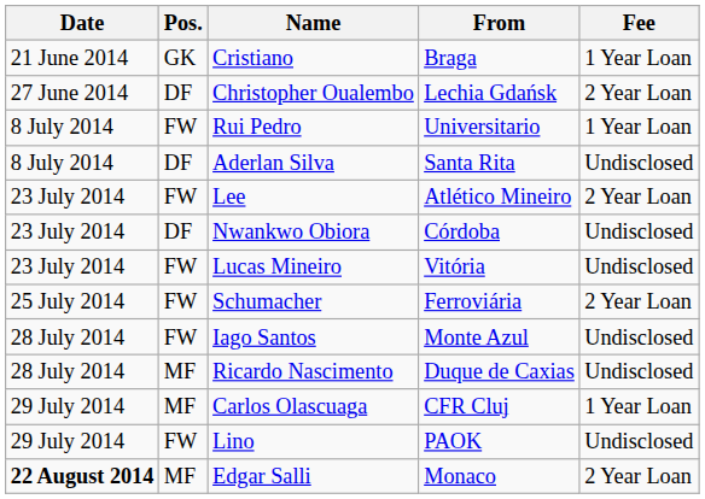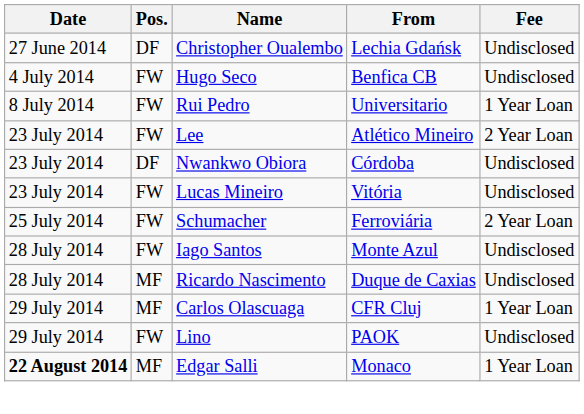- row: 21 June 2014 | GK | Cristiano | Braga | 1 Year Loan
Christopher Oualembo | Fee: 2 Year Loan -> Undisclosed
+ row: 4 July 2014 | FW | Hugo Seco | Benfica CB | Undisclosed
- row: 8 July 2014 | DF | Aderlan Silva | Santa Rita | Undisclosed
Edgar Salli | Fee: 2 Year Loan -> 1 Year Loan
